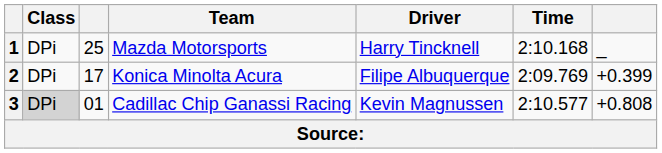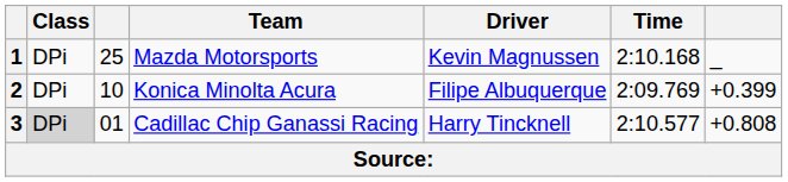1 | Driver: Harry Tincknell -> Kevin Magnussen
2 | column 3: 17 -> 10
3 | Driver: Kevin Magnussen -> Harry Tincknell
